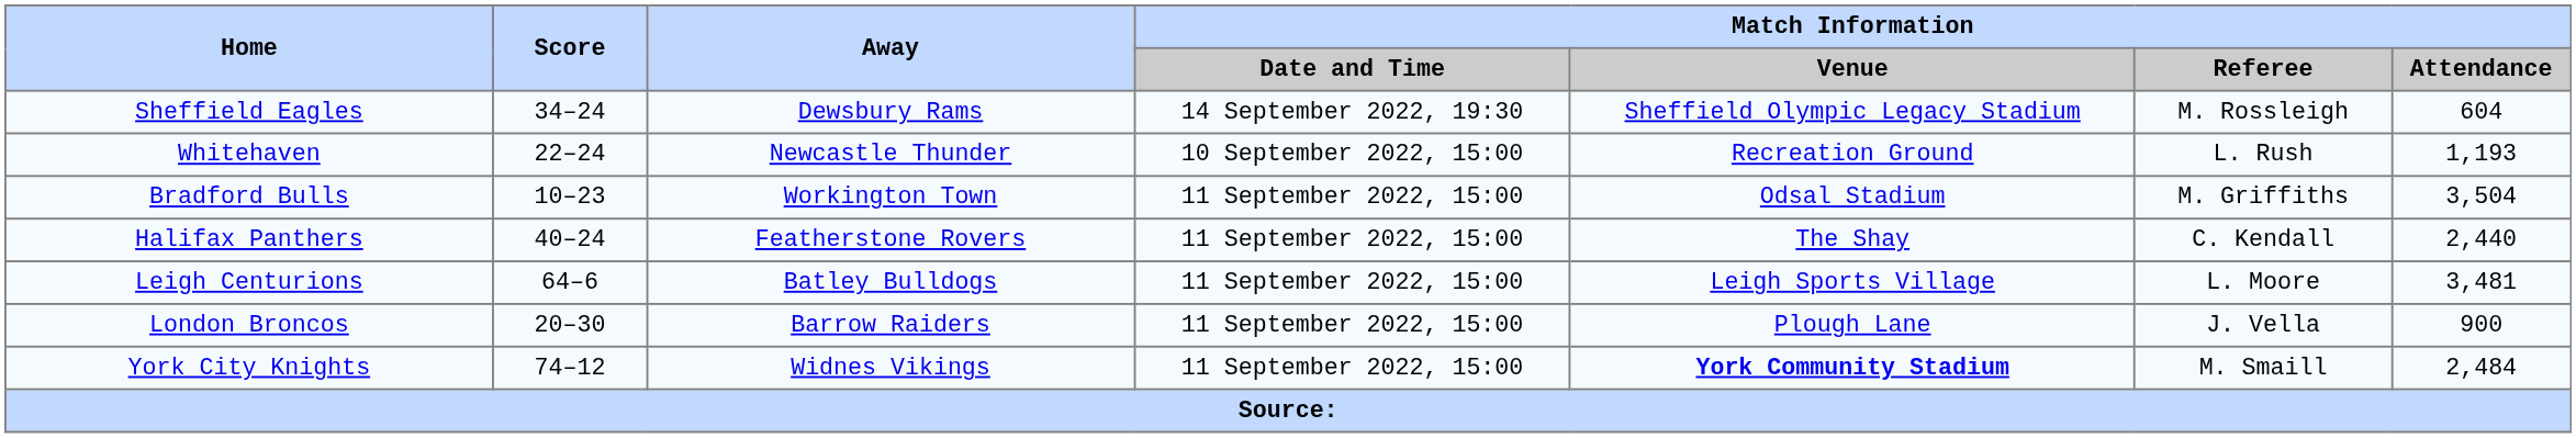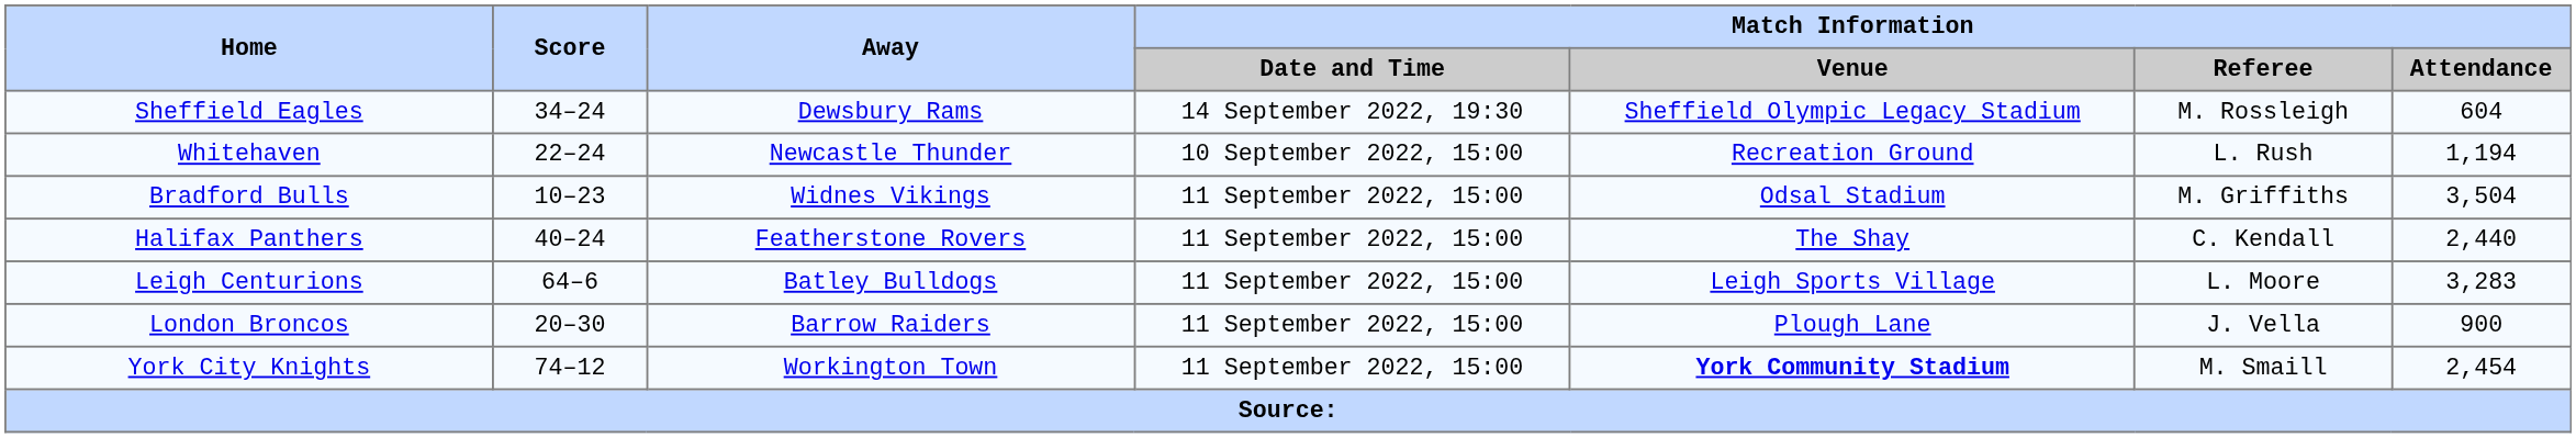Whitehaven | Match Information / Attendance: 1,193 -> 1,194
Bradford Bulls | Away: Workington Town -> Widnes Vikings
Leigh Centurions | Match Information / Attendance: 3,481 -> 3,283
York City Knights | Away: Widnes Vikings -> Workington Town
York City Knights | Match Information / Attendance: 2,484 -> 2,454
